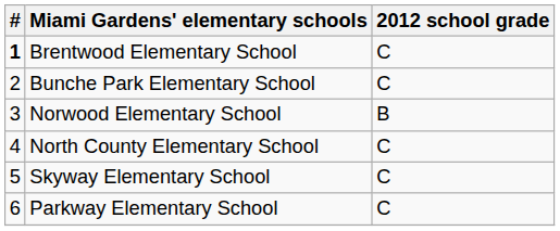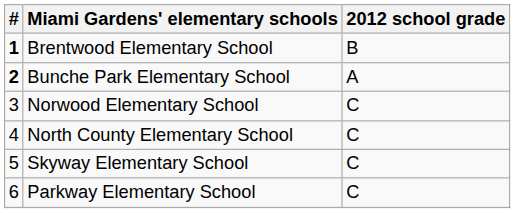Brentwood Elementary School | 2012 school grade: C -> B
Bunche Park Elementary School | #: normal -> bold
Bunche Park Elementary School | 2012 school grade: C -> A
Norwood Elementary School | 2012 school grade: B -> C
